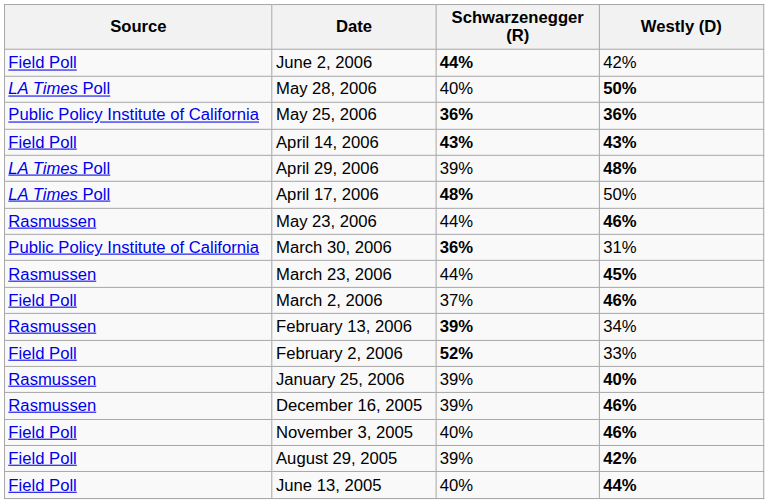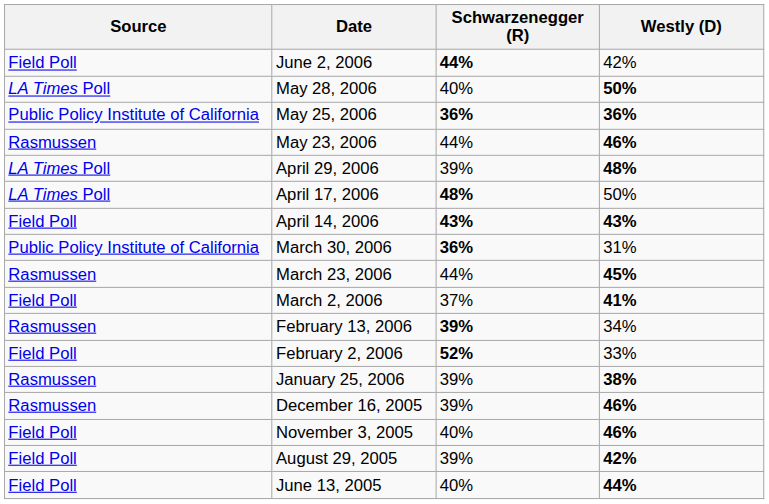rows swapped: May 23, 2006 <-> April 14, 2006
March 2, 2006 | Westly (D): 46% -> 41%
January 25, 2006 | Westly (D): 40% -> 38%
